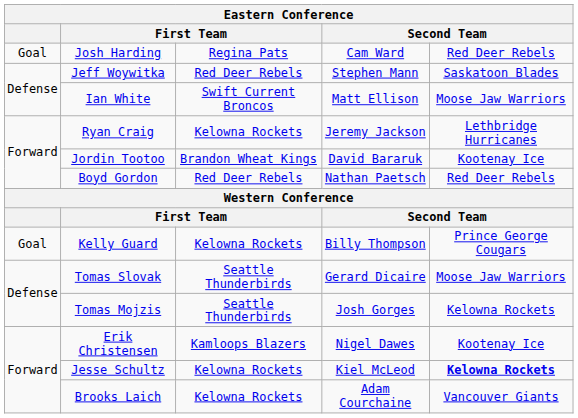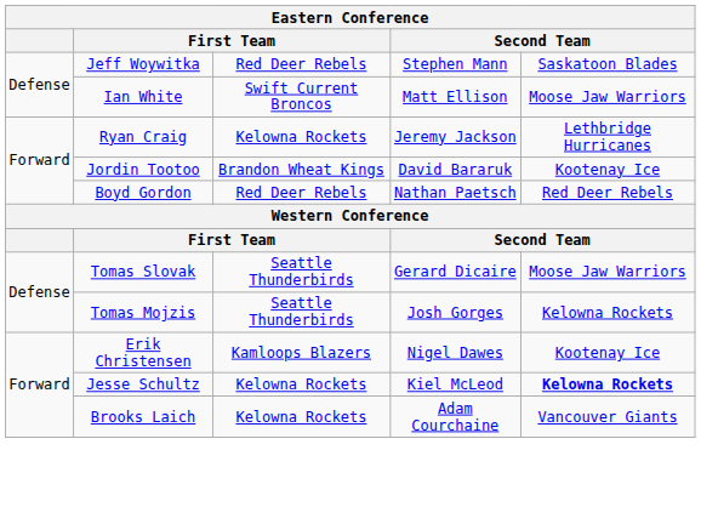- row: Goal | Josh Harding | Regina Pats | Cam Ward | Red Deer Rebels
- row: Goal | Kelly Guard | Kelowna Rockets | Billy Thompson | Prince George Cougars
